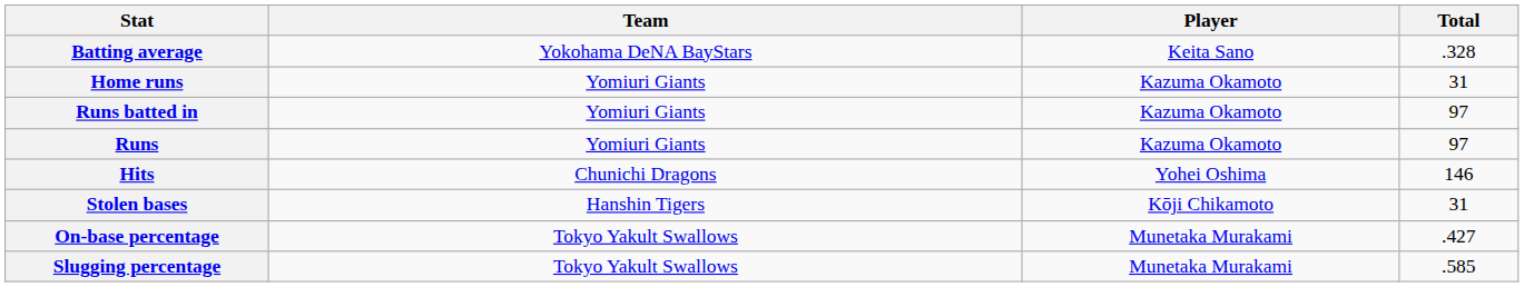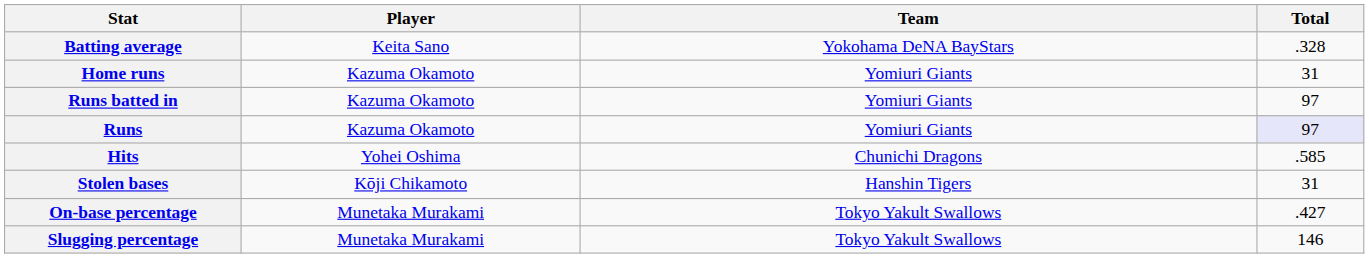columns swapped: Player <-> Team
Runs | Total: no background -> lavender background
Hits | Total: 146 -> .585
Slugging percentage | Total: .585 -> 146
